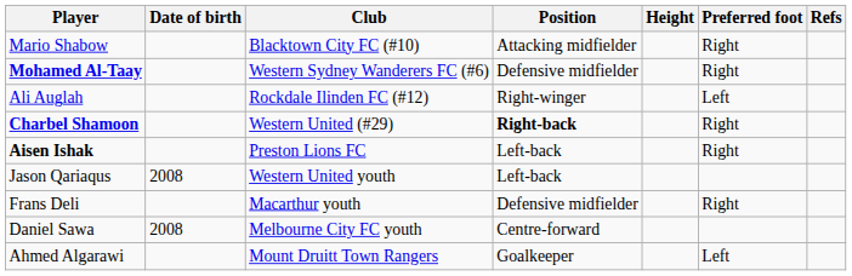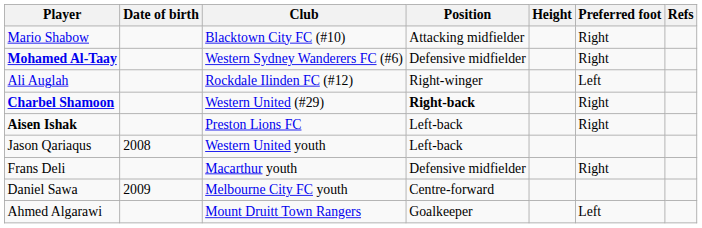Daniel Sawa | Date of birth: 2008 -> 2009
